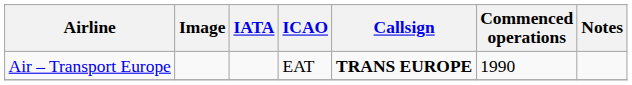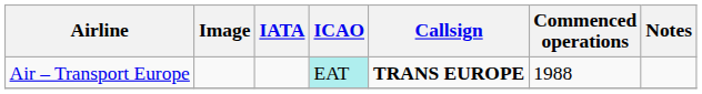Air – Transport Europe | ICAO: no background -> paleturquoise background
Air – Transport Europe | Commenced operations: 1990 -> 1988
